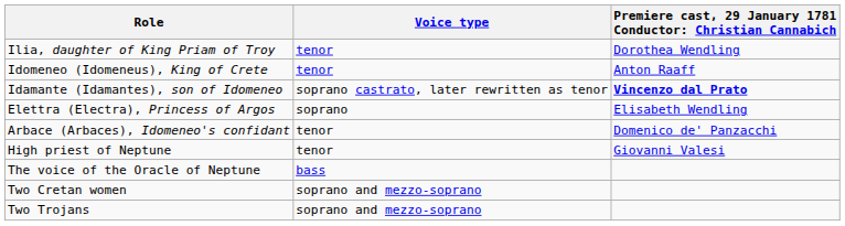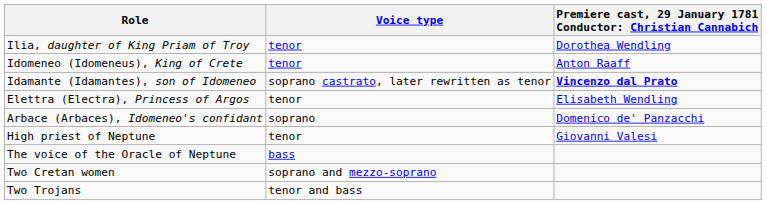Elettra (Electra), Princess of Argos | Voice type: soprano -> tenor
Arbace (Arbaces), Idomeneo's confidant | Voice type: tenor -> soprano
Two Trojans | Voice type: soprano and mezzo-soprano -> tenor and bass
